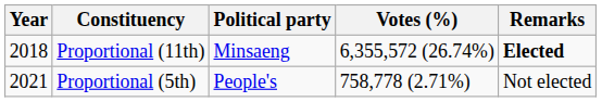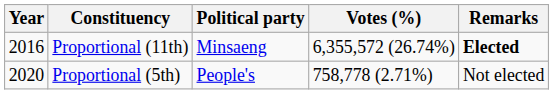Proportional (11th) | Year: 2018 -> 2016
Proportional (5th) | Year: 2021 -> 2020
